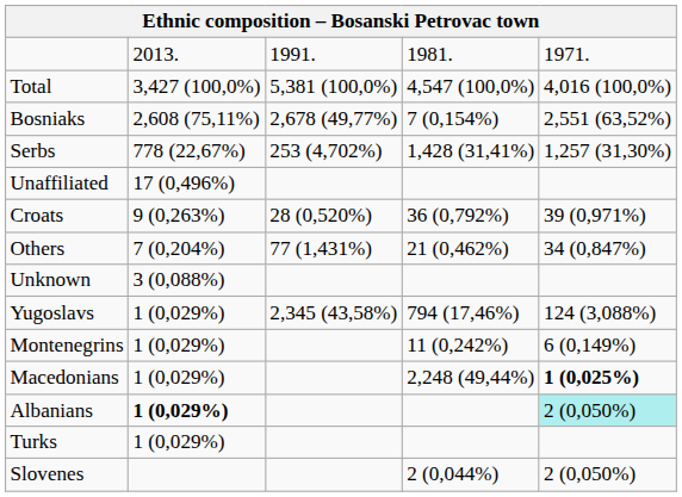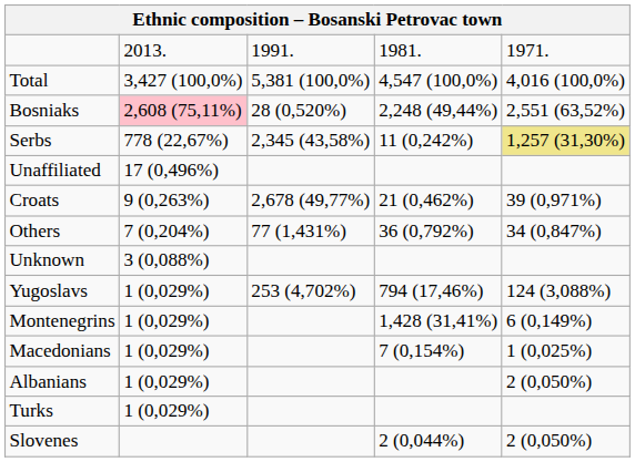Bosniaks | column 2: no background -> pink background
Bosniaks | column 3: 2,678 (49,77%) -> 28 (0,520%)
Bosniaks | column 4: 7 (0,154%) -> 2,248 (49,44%)
Serbs | column 3: 253 (4,702%) -> 2,345 (43,58%)
Serbs | column 4: 1,428 (31,41%) -> 11 (0,242%)
Serbs | column 5: no background -> khaki background
Croats | column 3: 28 (0,520%) -> 2,678 (49,77%)
Croats | column 4: 36 (0,792%) -> 21 (0,462%)
Others | column 4: 21 (0,462%) -> 36 (0,792%)
Yugoslavs | column 3: 2,345 (43,58%) -> 253 (4,702%)
Montenegrins | column 4: 11 (0,242%) -> 1,428 (31,41%)
Macedonians | column 4: 2,248 (49,44%) -> 7 (0,154%)
Macedonians | column 5: bold -> normal
Albanians | column 2: bold -> normal
Albanians | column 5: paleturquoise background -> no background
